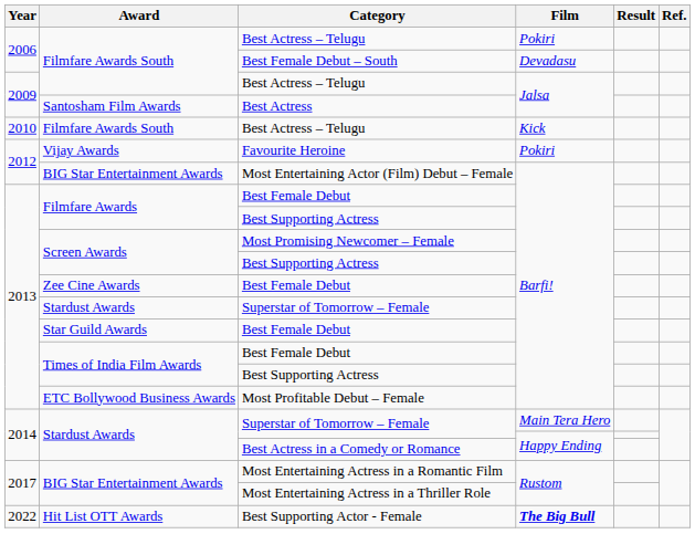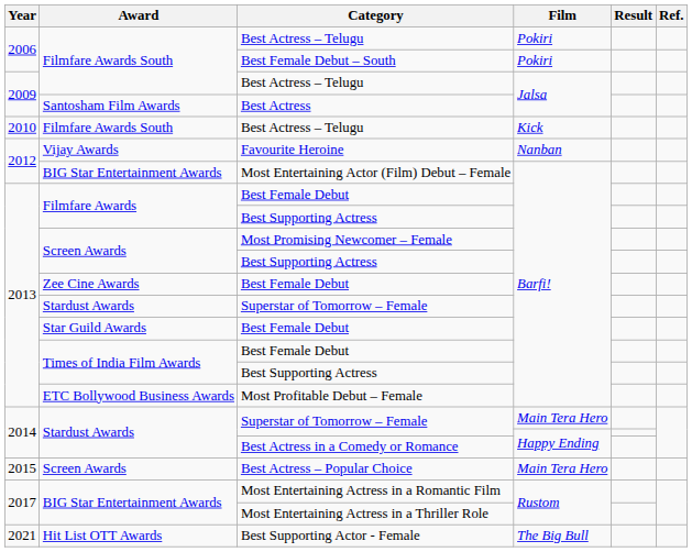Best Female Debut – South | Film: Devadasu -> Pokiri
Favourite Heroine | Film: Pokiri -> Nanban
+ row: 2015 | Screen Awards | Best Actress – Popular Choice | Main Tera Hero
Best Supporting Actor - Female | Year: 2022 -> 2021
Best Supporting Actor - Female | Film: bold -> normal
